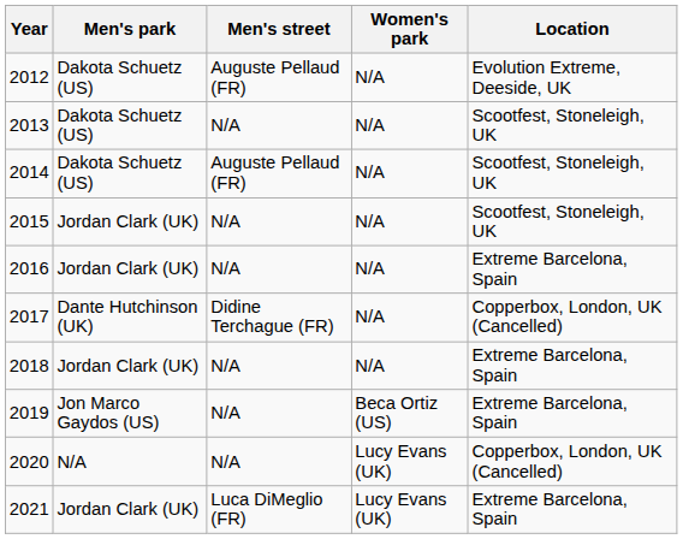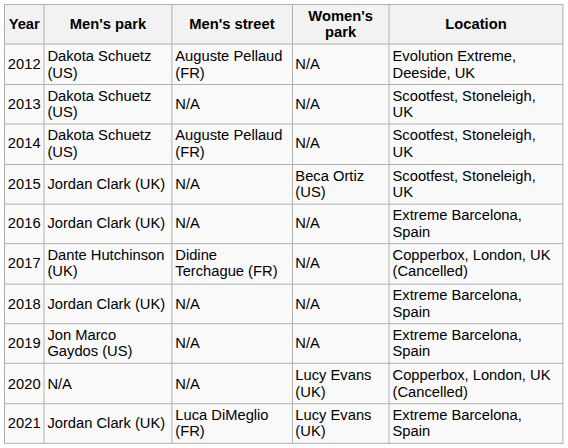2015 | Women's park: N/A -> Beca Ortiz (US)
2019 | Women's park: Beca Ortiz (US) -> N/A
